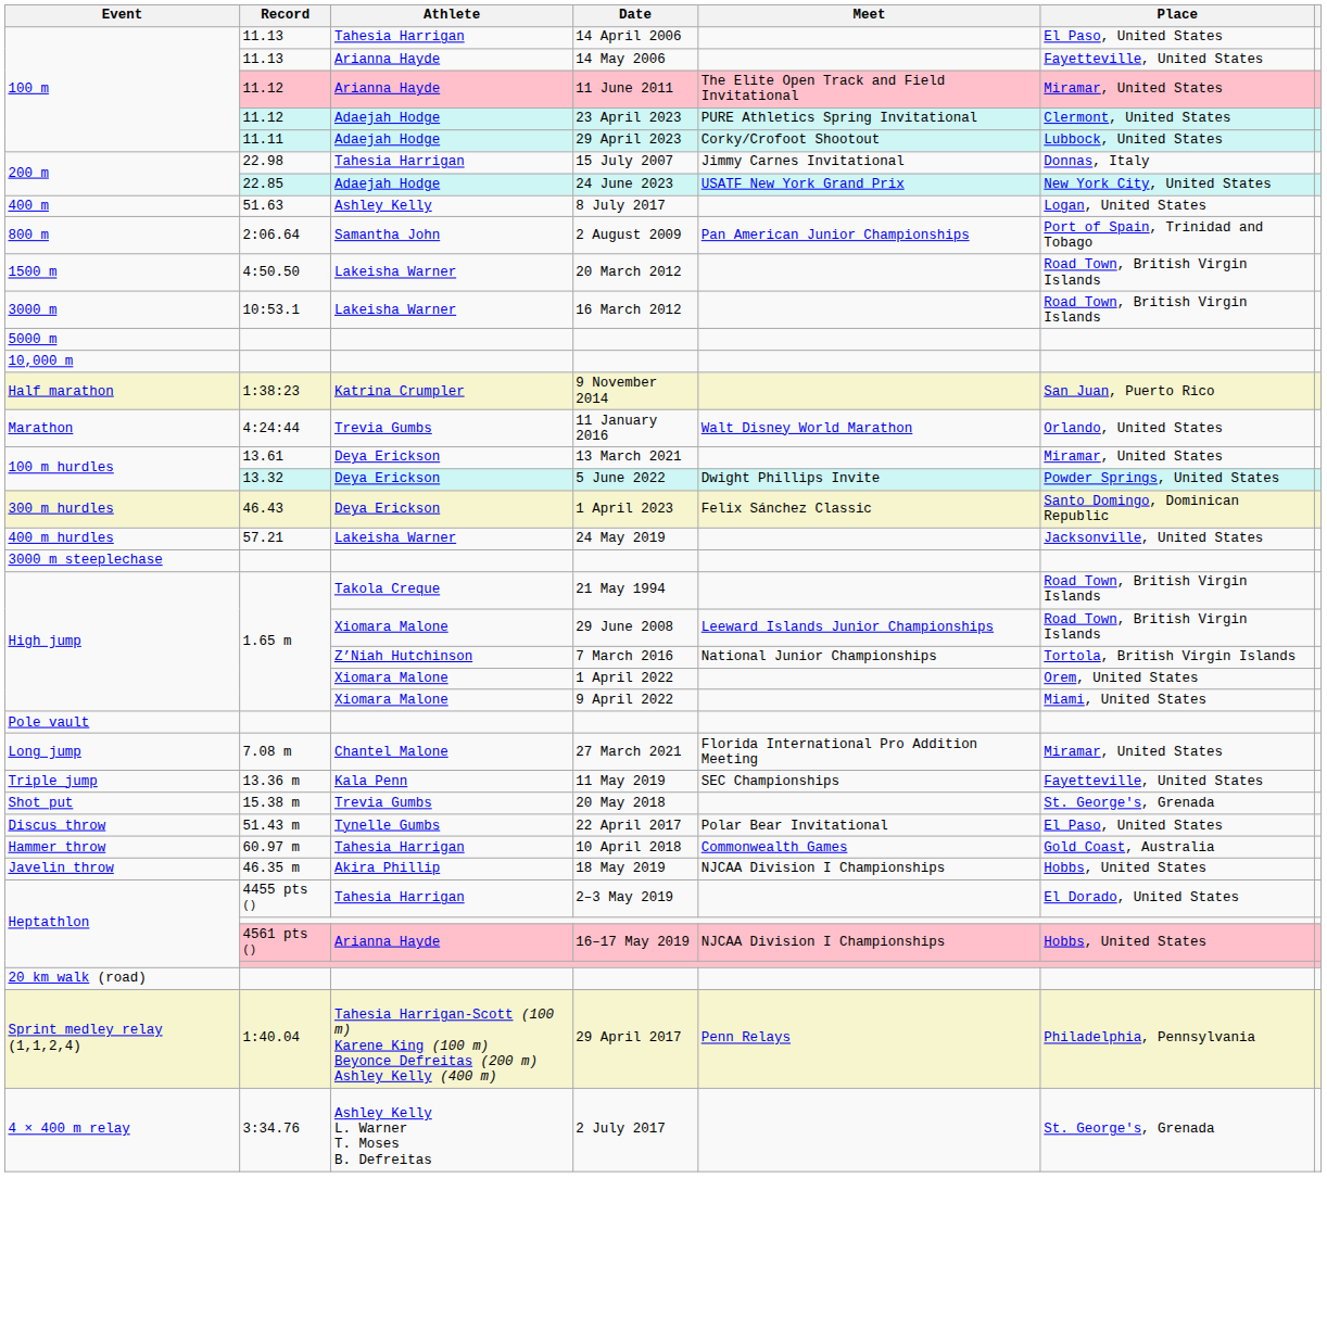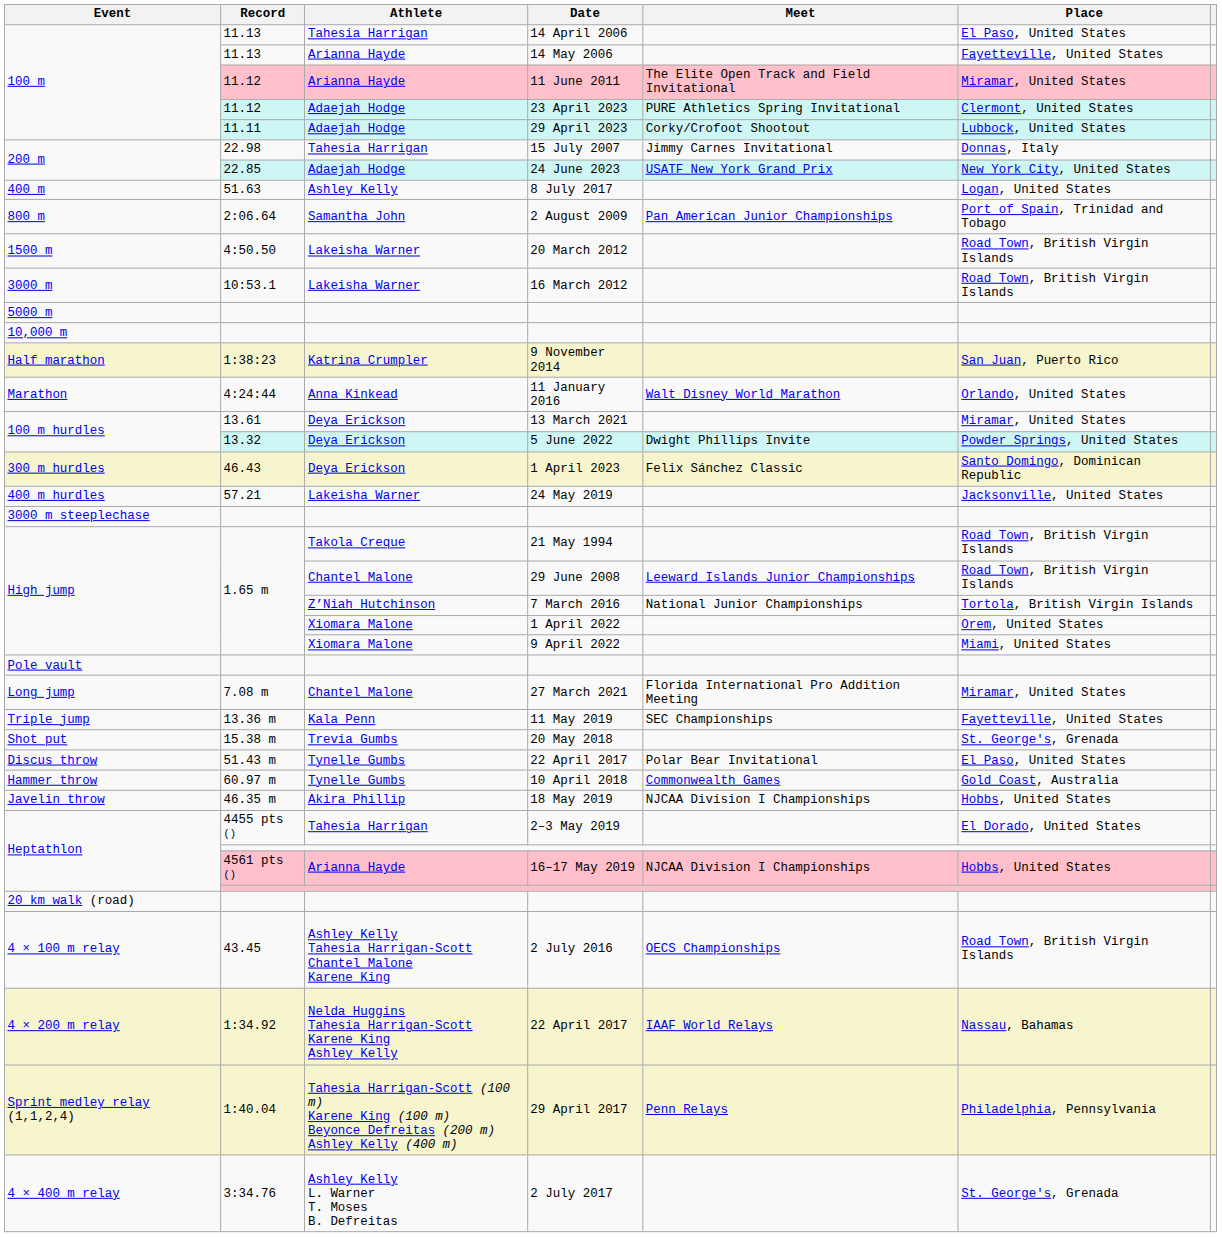11 January 2016 | Athlete: Trevia Gumbs -> Anna Kinkead
29 June 2008 | Athlete: Xiomara Malone -> Chantel Malone
10 April 2018 | Athlete: Tahesia Harrigan -> Tynelle Gumbs
+ row: 4 × 100 m relay | 43.45 | Ashley Kelly Tahesia Harrigan-Scott Chantel Malone Karene King | 2 July 2016 | OECS Championships | Road Town, British Virgin Islands
+ row: 4 × 200 m relay | 1:34.92 | Nelda Huggins Tahesia Harrigan-Scott Karene King Ashley Kelly | 22 April 2017 | IAAF World Relays | Nassau, Bahamas
